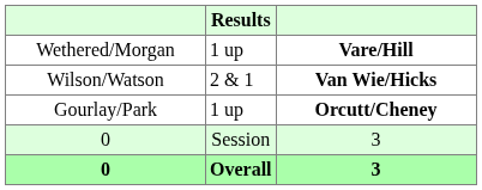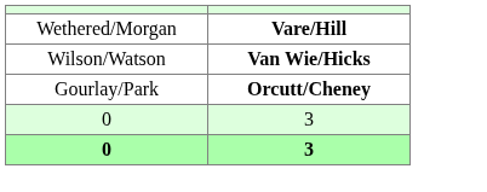- column: Results | 1 up | 2 & 1 | 1 up | Session | Overall
